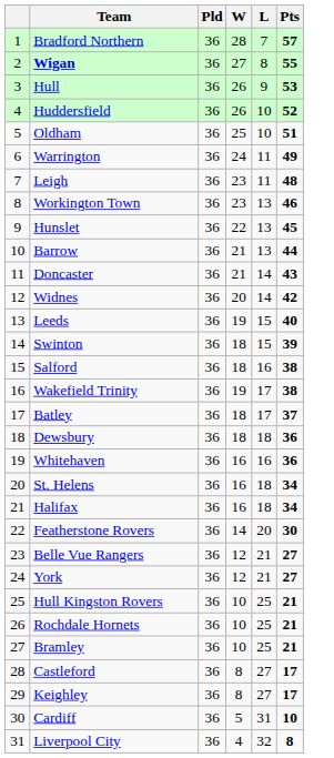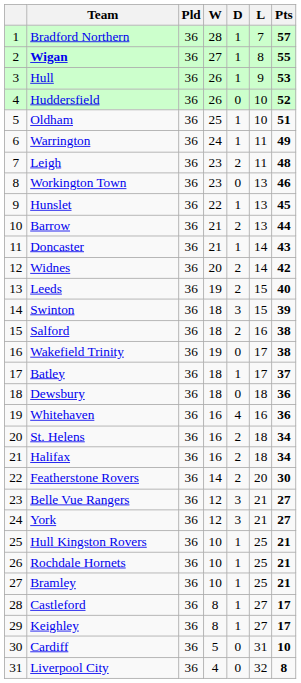+ column: D | 1 | 1 | 1 | 0 | 1 | 1 | 2 | 0 | 1 | 2 | 1 | 2 | 2 | 3 | 2 | 0 | 1 | 0 | 4 | 2 | 2 | 2 | 3 | 3 | 1 | 1 | 1 | 1 | 1 | 0 | 0
